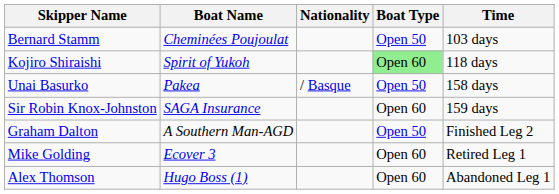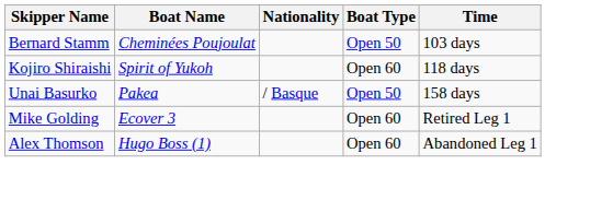Kojiro Shiraishi | Boat Type: lightgreen background -> no background
- row: Sir Robin Knox-Johnston | SAGA Insurance | Open 60 | 159 days
- row: Graham Dalton | A Southern Man-AGD | Open 50 | Finished Leg 2
